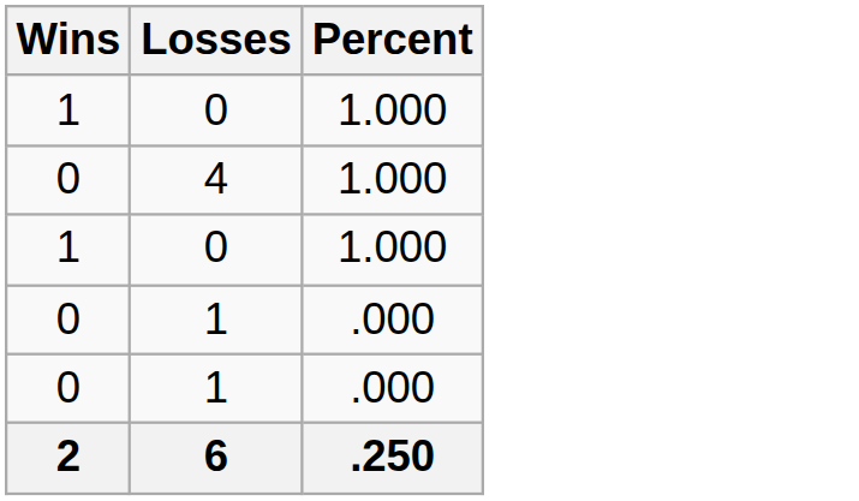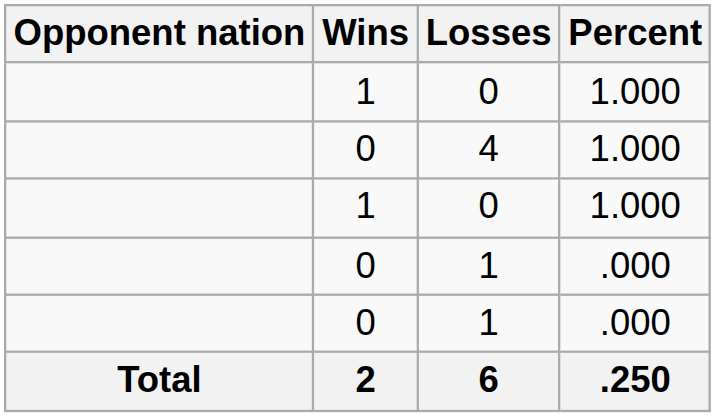+ column: Opponent nation | Total
